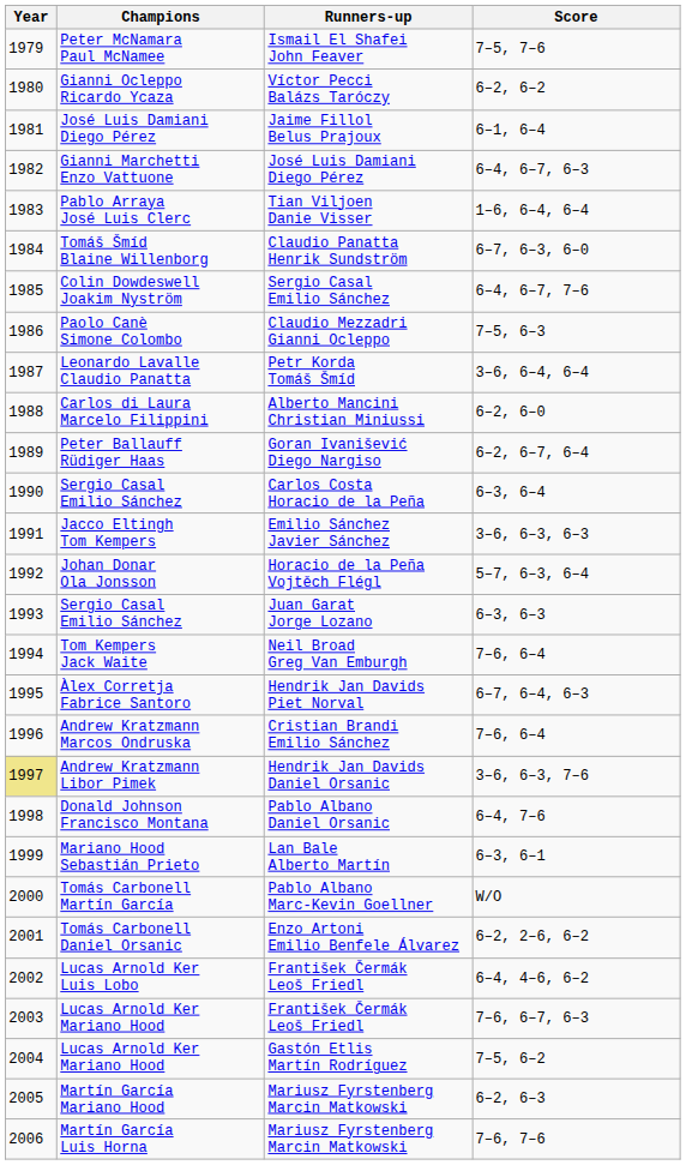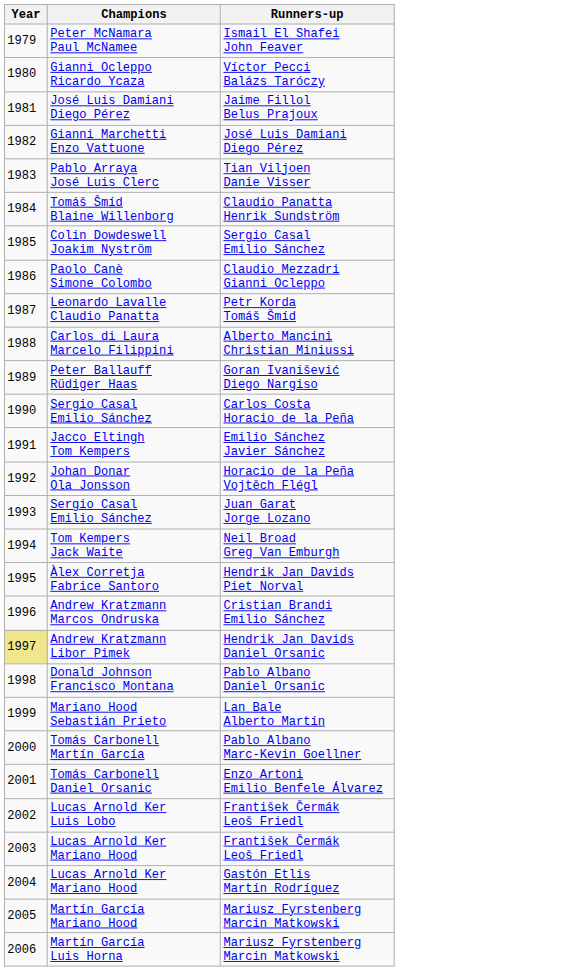- column: Score | 7–5, 7–6 | 6–2, 6–2 | 6–1, 6–4 | 6–4, 6–7, 6–3 | 1–6, 6–4, 6–4 | 6–7, 6–3, 6–0 | 6–4, 6–7, 7–6 | 7–5, 6–3 | 3–6, 6–4, 6–4 | 6–2, 6–0 | 6–2, 6–7, 6–4 | 6–3, 6–4 | 3–6, 6–3, 6–3 | 5–7, 6–3, 6–4 | 6–3, 6–3 | 7–6, 6–4 | 6–7, 6–4, 6–3 | 7–6, 6–4 | 3–6, 6–3, 7–6 | 6–4, 7–6 | 6–3, 6–1 | W/O | 6–2, 2–6, 6–2 | 6–4, 4–6, 6–2 | 7–6, 6–7, 6–3 | 7–5, 6–2 | 6–2, 6–3 | 7–6, 7–6
